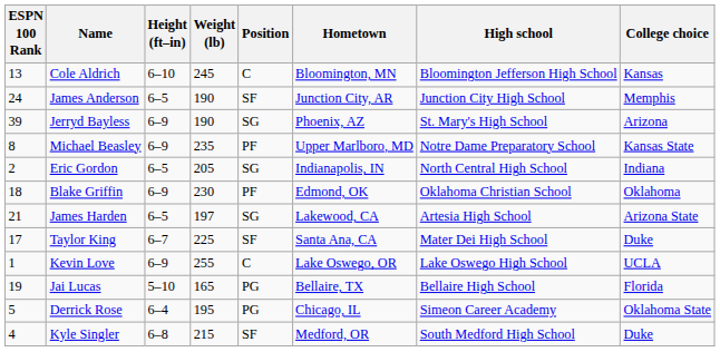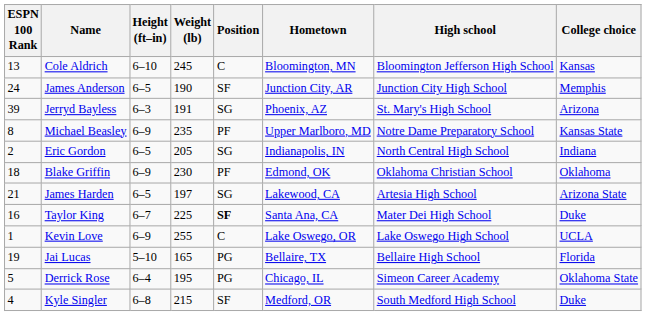Jerryd Bayless | Height (ft–in): 6–9 -> 6–3
Jerryd Bayless | Weight (lb): 190 -> 191
Taylor King | ESPN 100 Rank: 17 -> 16
Taylor King | Position: normal -> bold
